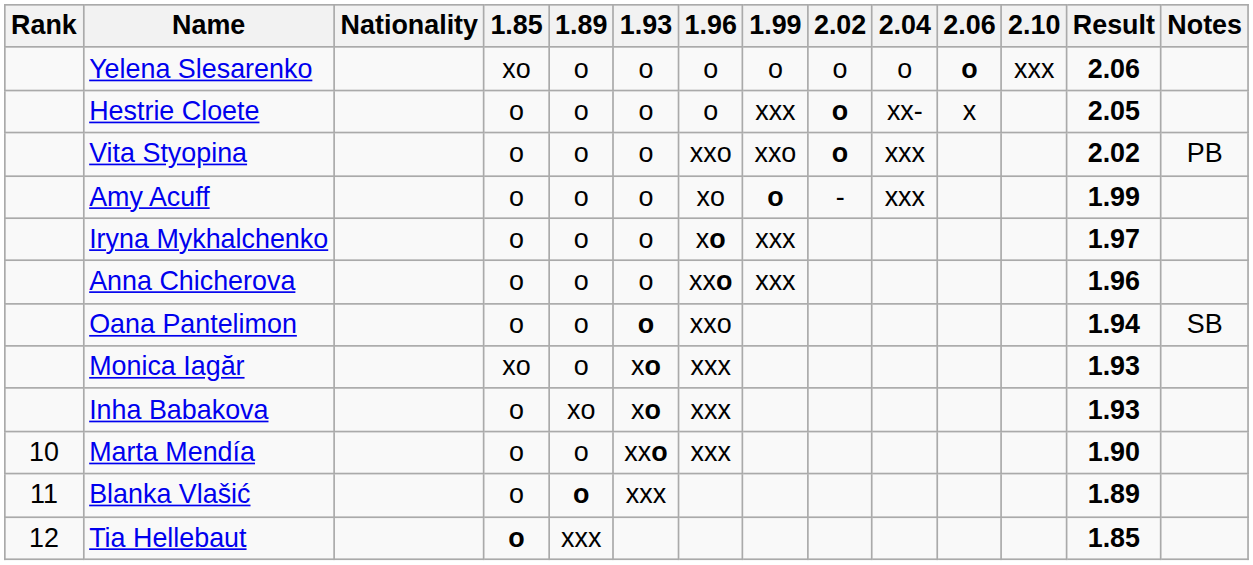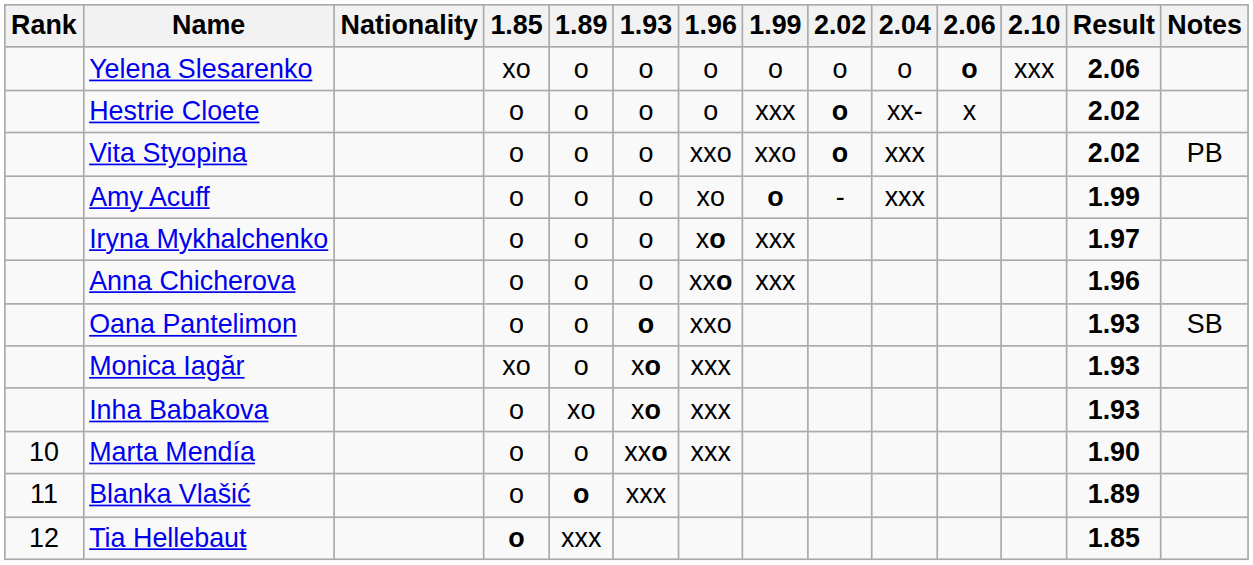Hestrie Cloete | Result: 2.05 -> 2.02
Oana Pantelimon | Result: 1.94 -> 1.93
